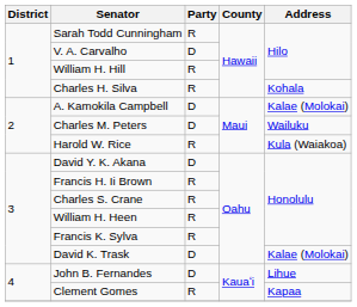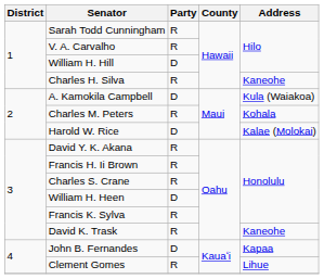V. A. Carvalho | Party: D -> R
William H. Hill | Party: R -> D
Charles H. Silva | Address: Kohala -> Kaneohe
A. Kamokila Campbell | Address: Kalae (Molokai) -> Kula (Waiakoa)
Charles M. Peters | Party: D -> R
Charles M. Peters | Address: Wailuku -> Kohala
Harold W. Rice | Party: R -> D
Harold W. Rice | Address: Kula (Waiakoa) -> Kalae (Molokai)
David Y. K. Akana | Party: D -> R
William H. Heen | Party: R -> D
David K. Trask | Party: D -> R
David K. Trask | Address: Kalae (Molokai) -> Kaneohe
John B. Fernandes | Address: Lihue -> Kapaa
Clement Gomes | Address: Kapaa -> Lihue
